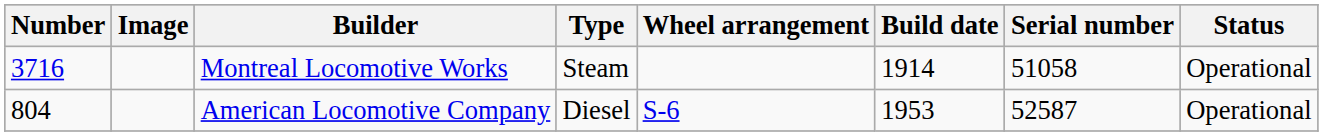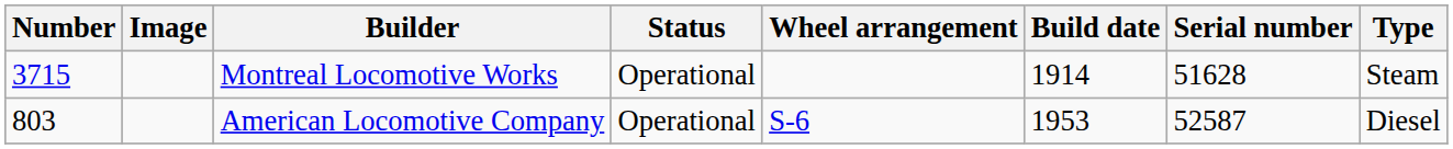columns swapped: Type <-> Status
Montreal Locomotive Works | Number: 3716 -> 3715
Montreal Locomotive Works | Serial number: 51058 -> 51628
American Locomotive Company | Number: 804 -> 803
